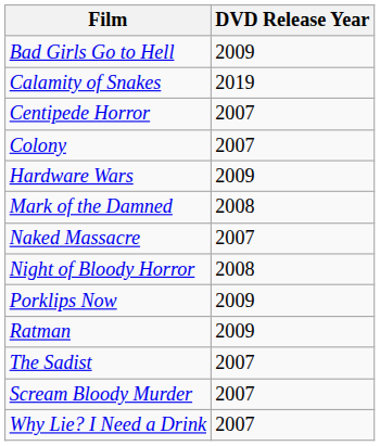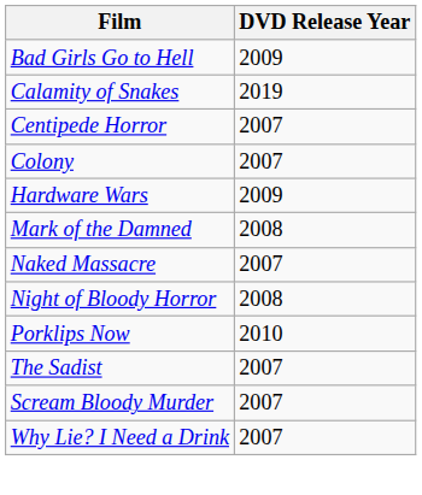Porklips Now | DVD Release Year: 2009 -> 2010
- row: Ratman | 2009
